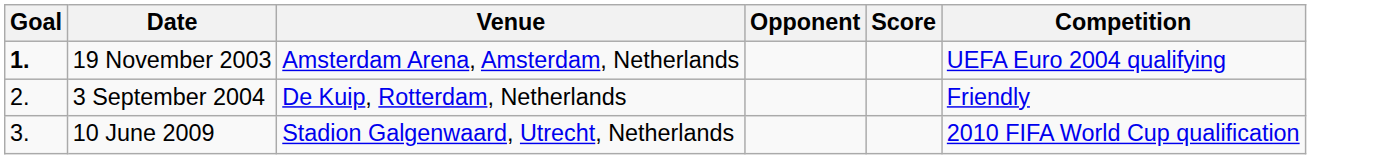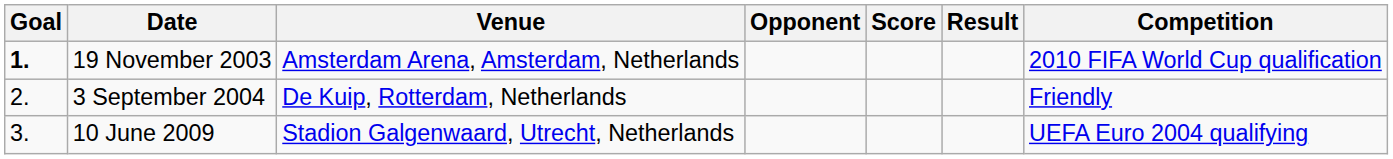+ column: Result
19 November 2003 | Competition: UEFA Euro 2004 qualifying -> 2010 FIFA World Cup qualification
10 June 2009 | Competition: 2010 FIFA World Cup qualification -> UEFA Euro 2004 qualifying
